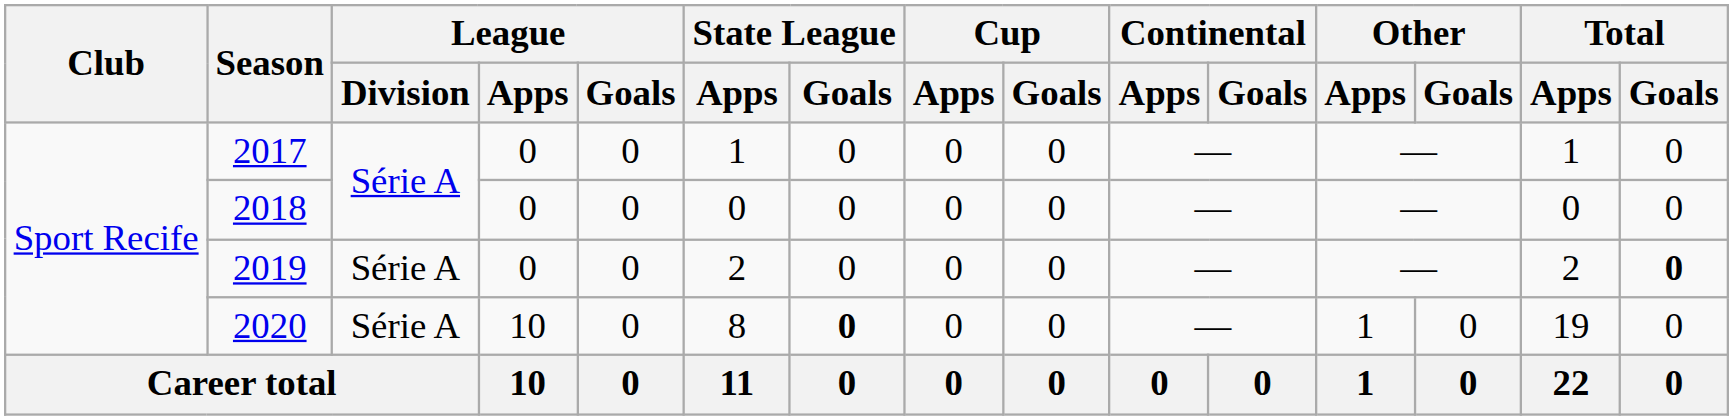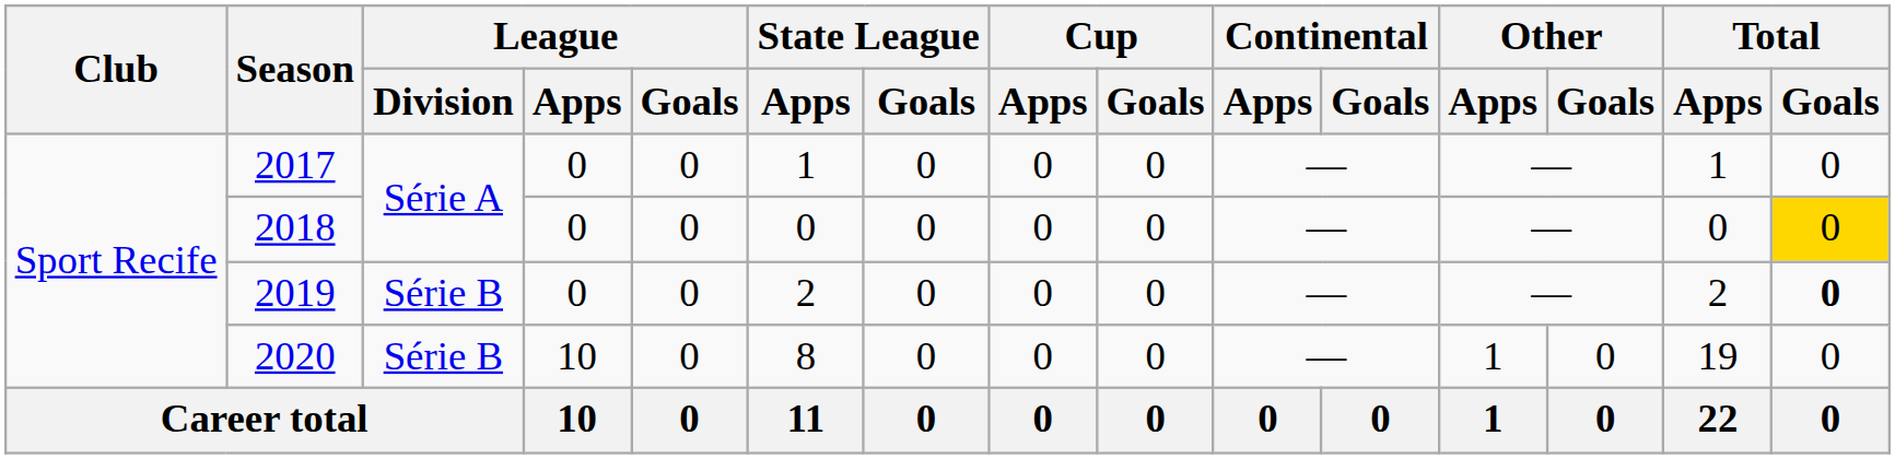2018 | Total / Goals: no background -> gold background
2019 | League / Division: Série A -> Série B
2020 | League / Division: Série A -> Série B
2020 | State League / Goals: bold -> normal
